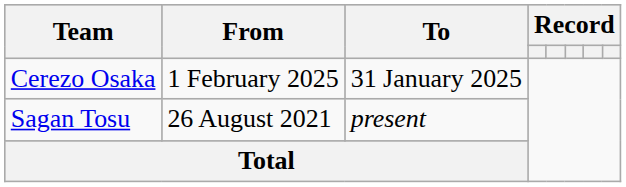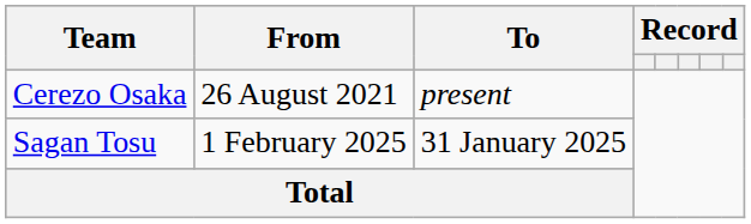Cerezo Osaka | From: 1 February 2025 -> 26 August 2021
Cerezo Osaka | To: 31 January 2025 -> present
Sagan Tosu | From: 26 August 2021 -> 1 February 2025
Sagan Tosu | To: present -> 31 January 2025
